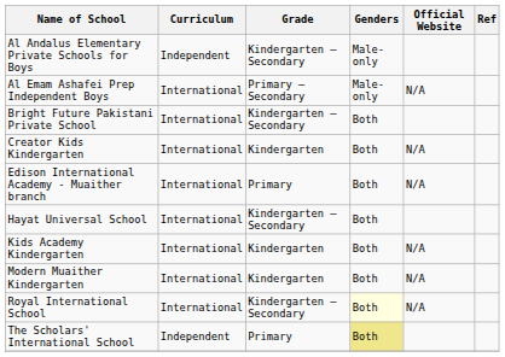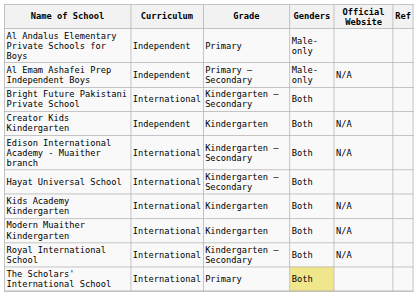Al Andalus Elementary Private Schools for Boys | Grade: Kindergarten – Secondary -> Primary
Al Emam Ashafei Prep Independent Boys | Curriculum: International -> Independent
Creator Kids Kindergarten | Curriculum: International -> Independent
Edison International Academy - Muaither branch | Grade: Primary -> Kindergarten – Secondary
Royal International School | Genders: lightyellow background -> no background
The Scholars' International School | Curriculum: Independent -> International
